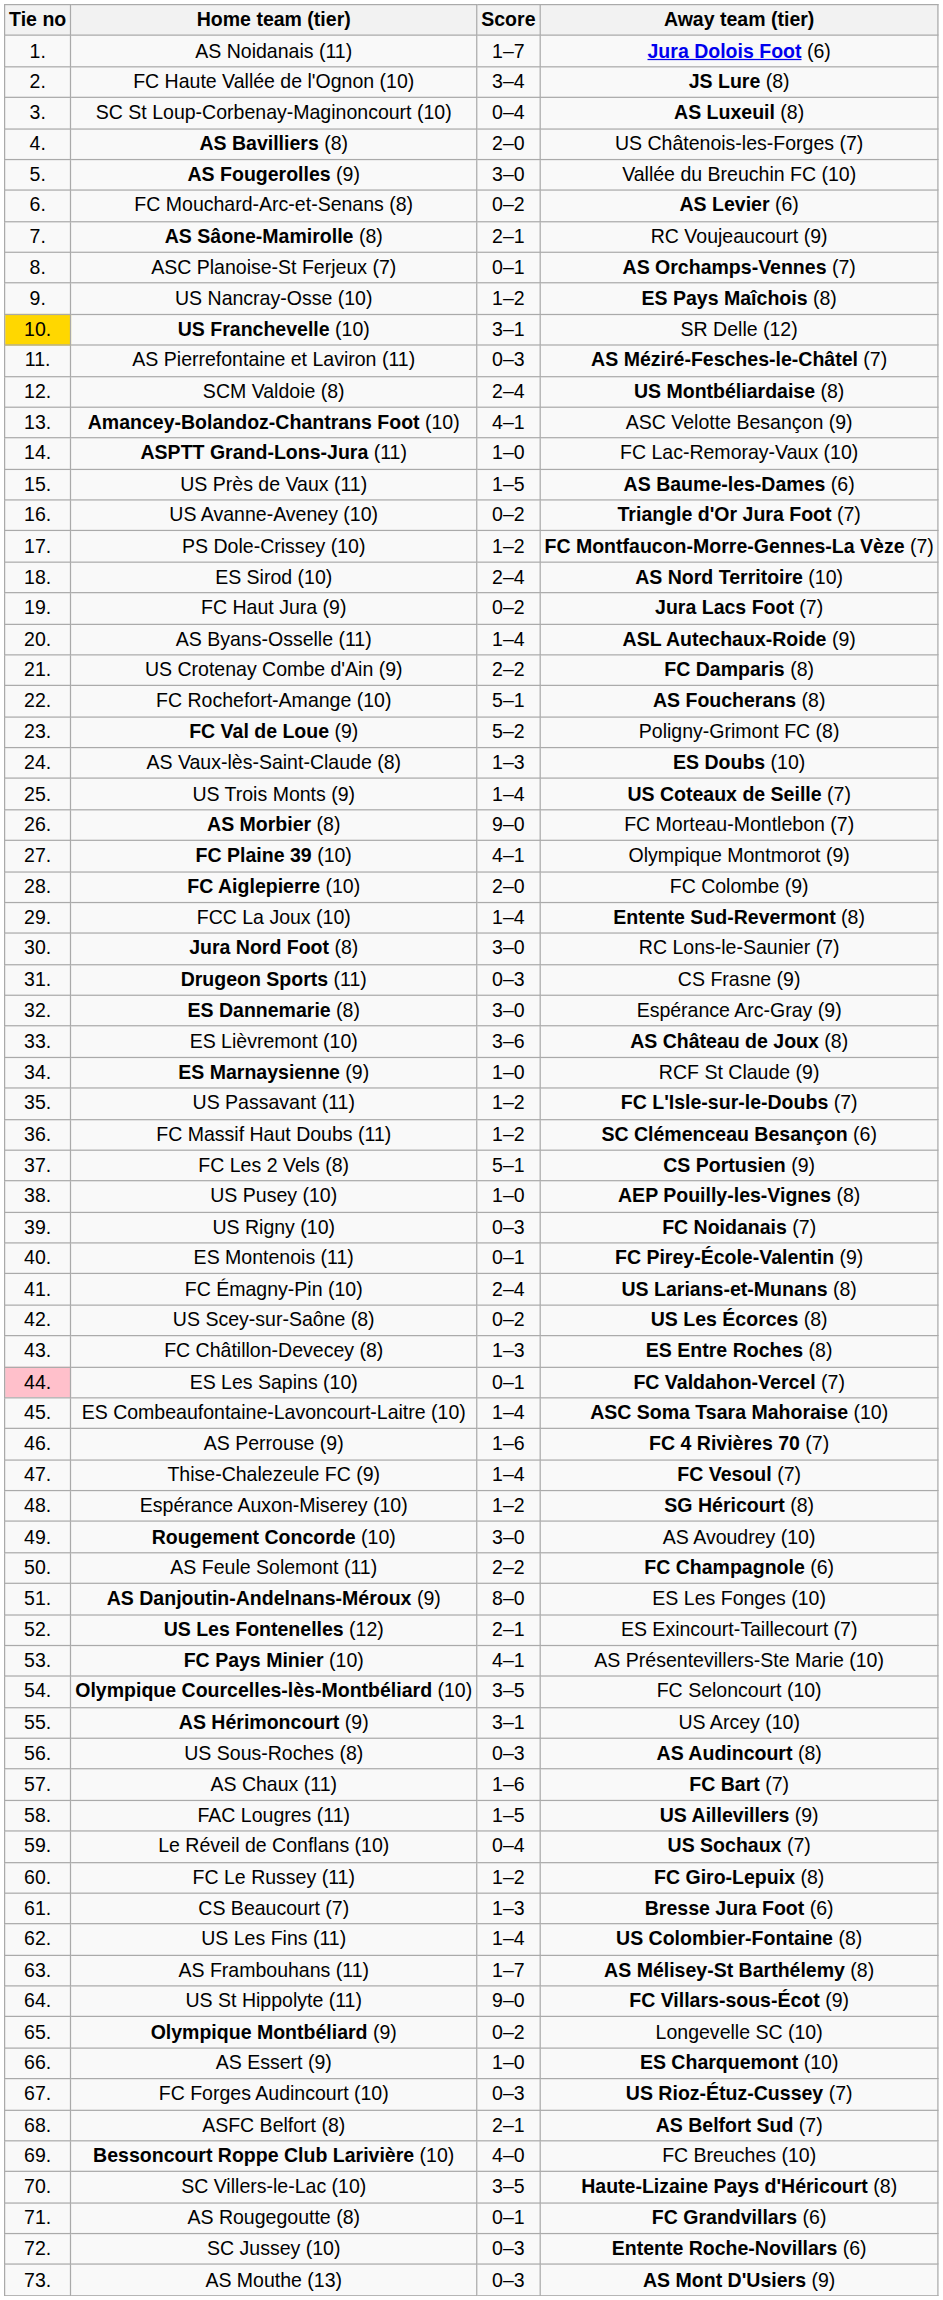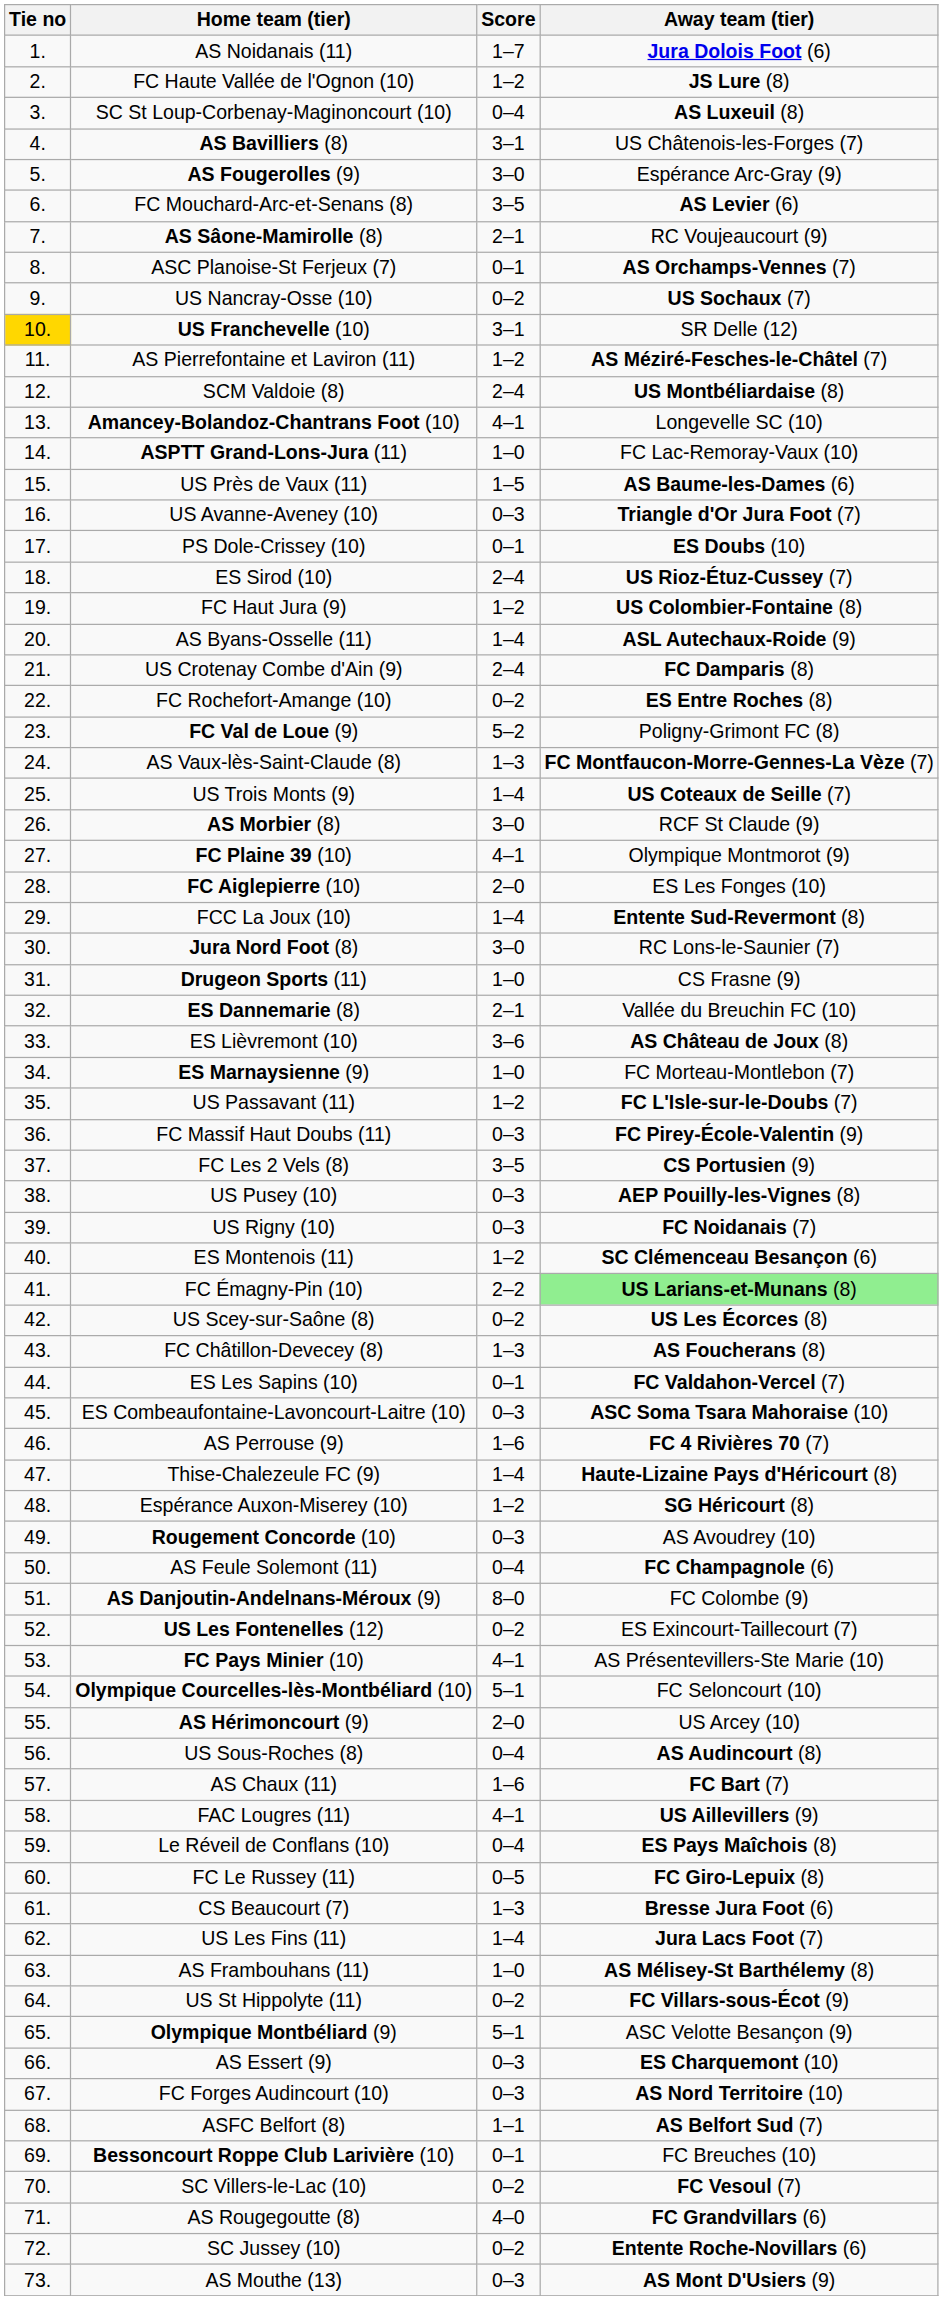FC Haute Vallée de l'Ognon (10) | Score: 3–4 -> 1–2
AS Bavilliers (8) | Score: 2–0 -> 3–1
AS Fougerolles (9) | Away team (tier): Vallée du Breuchin FC (10) -> Espérance Arc-Gray (9)
FC Mouchard-Arc-et-Senans (8) | Score: 0–2 -> 3–5
US Nancray-Osse (10) | Score: 1–2 -> 0–2
US Nancray-Osse (10) | Away team (tier): ES Pays Maîchois (8) -> US Sochaux (7)
AS Pierrefontaine et Laviron (11) | Score: 0–3 -> 1–2
Amancey-Bolandoz-Chantrans Foot (10) | Away team (tier): ASC Velotte Besançon (9) -> Longevelle SC (10)
US Avanne-Aveney (10) | Score: 0–2 -> 0–3
PS Dole-Crissey (10) | Score: 1–2 -> 0–1
PS Dole-Crissey (10) | Away team (tier): FC Montfaucon-Morre-Gennes-La Vèze (7) -> ES Doubs (10)
ES Sirod (10) | Away team (tier): AS Nord Territoire (10) -> US Rioz-Étuz-Cussey (7)
FC Haut Jura (9) | Score: 0–2 -> 1–2
FC Haut Jura (9) | Away team (tier): Jura Lacs Foot (7) -> US Colombier-Fontaine (8)
US Crotenay Combe d'Ain (9) | Score: 2–2 -> 2–4
FC Rochefort-Amange (10) | Score: 5–1 -> 0–2
FC Rochefort-Amange (10) | Away team (tier): AS Foucherans (8) -> ES Entre Roches (8)
AS Vaux-lès-Saint-Claude (8) | Away team (tier): ES Doubs (10) -> FC Montfaucon-Morre-Gennes-La Vèze (7)
AS Morbier (8) | Score: 9–0 -> 3–0
AS Morbier (8) | Away team (tier): FC Morteau-Montlebon (7) -> RCF St Claude (9)
FC Aiglepierre (10) | Away team (tier): FC Colombe (9) -> ES Les Fonges (10)
Drugeon Sports (11) | Score: 0–3 -> 1–0
ES Dannemarie (8) | Score: 3–0 -> 2–1
ES Dannemarie (8) | Away team (tier): Espérance Arc-Gray (9) -> Vallée du Breuchin FC (10)
ES Marnaysienne (9) | Away team (tier): RCF St Claude (9) -> FC Morteau-Montlebon (7)
FC Massif Haut Doubs (11) | Score: 1–2 -> 0–3
FC Massif Haut Doubs (11) | Away team (tier): SC Clémenceau Besançon (6) -> FC Pirey-École-Valentin (9)
FC Les 2 Vels (8) | Score: 5–1 -> 3–5
US Pusey (10) | Score: 1–0 -> 0–3
ES Montenois (11) | Score: 0–1 -> 1–2
ES Montenois (11) | Away team (tier): FC Pirey-École-Valentin (9) -> SC Clémenceau Besançon (6)
FC Émagny-Pin (10) | Score: 2–4 -> 2–2
FC Émagny-Pin (10) | Away team (tier): no background -> lightgreen background
FC Châtillon-Devecey (8) | Away team (tier): ES Entre Roches (8) -> AS Foucherans (8)
ES Les Sapins (10) | Tie no: pink background -> no background
ES Combeaufontaine-Lavoncourt-Laitre (10) | Score: 1–4 -> 0–3
Thise-Chalezeule FC (9) | Away team (tier): FC Vesoul (7) -> Haute-Lizaine Pays d'Héricourt (8)
Rougement Concorde (10) | Score: 3–0 -> 0–3
AS Feule Solemont (11) | Score: 2–2 -> 0–4
AS Danjoutin-Andelnans-Méroux (9) | Away team (tier): ES Les Fonges (10) -> FC Colombe (9)
US Les Fontenelles (12) | Score: 2–1 -> 0–2
Olympique Courcelles-lès-Montbéliard (10) | Score: 3–5 -> 5–1
AS Hérimoncourt (9) | Score: 3–1 -> 2–0
US Sous-Roches (8) | Score: 0–3 -> 0–4
FAC Lougres (11) | Score: 1–5 -> 4–1
Le Réveil de Conflans (10) | Away team (tier): US Sochaux (7) -> ES Pays Maîchois (8)
FC Le Russey (11) | Score: 1–2 -> 0–5
US Les Fins (11) | Away team (tier): US Colombier-Fontaine (8) -> Jura Lacs Foot (7)
AS Frambouhans (11) | Score: 1–7 -> 1–0
US St Hippolyte (11) | Score: 9–0 -> 0–2
Olympique Montbéliard (9) | Score: 0–2 -> 5–1
Olympique Montbéliard (9) | Away team (tier): Longevelle SC (10) -> ASC Velotte Besançon (9)
AS Essert (9) | Score: 1–0 -> 0–3
FC Forges Audincourt (10) | Away team (tier): US Rioz-Étuz-Cussey (7) -> AS Nord Territoire (10)
ASFC Belfort (8) | Score: 2–1 -> 1–1
Bessoncourt Roppe Club Larivière (10) | Score: 4–0 -> 0–1
SC Villers-le-Lac (10) | Score: 3–5 -> 0–2
SC Villers-le-Lac (10) | Away team (tier): Haute-Lizaine Pays d'Héricourt (8) -> FC Vesoul (7)
AS Rougegoutte (8) | Score: 0–1 -> 4–0
SC Jussey (10) | Score: 0–3 -> 0–2
